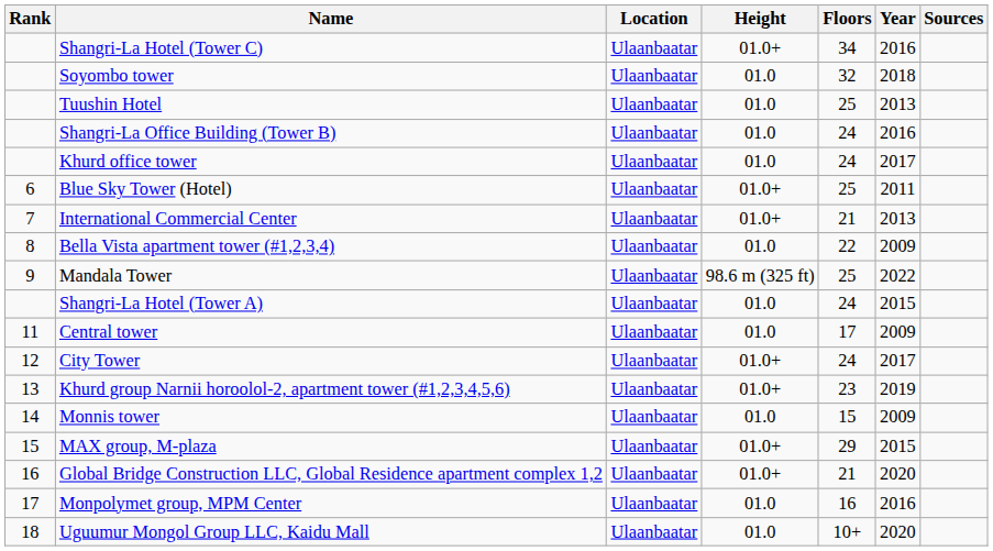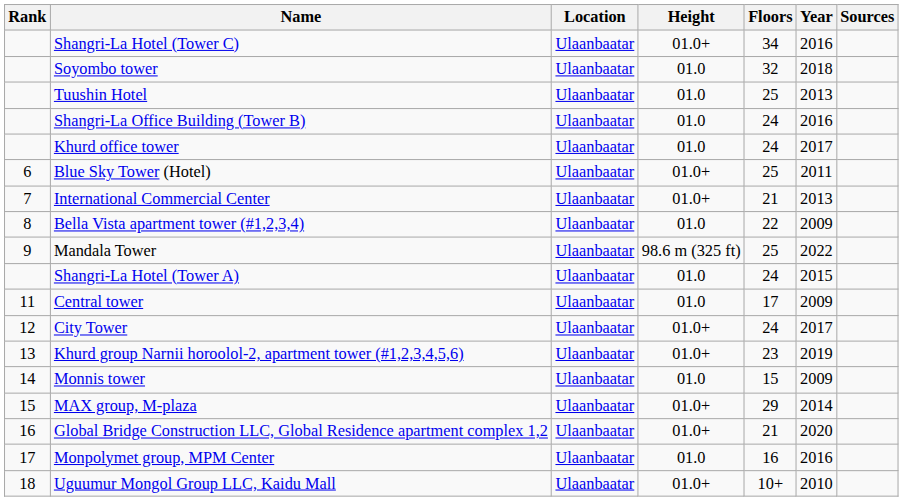MAX group, M-plaza | Year: 2015 -> 2014
Uguumur Mongol Group LLC, Kaidu Mall | Height: 01.0 -> 01.0+
Uguumur Mongol Group LLC, Kaidu Mall | Year: 2020 -> 2010
